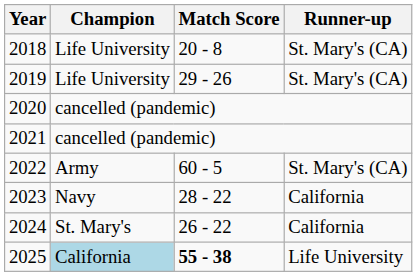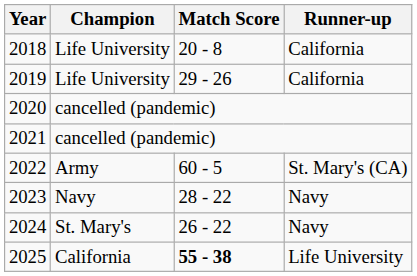2018 | Runner-up: St. Mary's (CA) -> California
2019 | Runner-up: St. Mary's (CA) -> California
2023 | Runner-up: California -> Navy
2024 | Runner-up: California -> Navy
2025 | Champion: lightblue background -> no background
